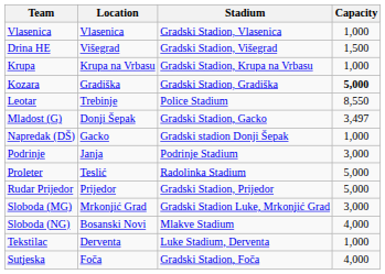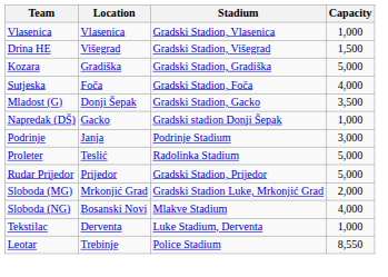- row: Krupa | Krupa na Vrbasu | Gradski Stadion, Krupa na Vrbasu | 1,000
Kozara | Capacity: bold -> normal
rows swapped: Leotar <-> Sutjeska
Mladost (G) | Capacity: 3,497 -> 3,500
Sloboda (MG) | Capacity: 3,000 -> 2,000
